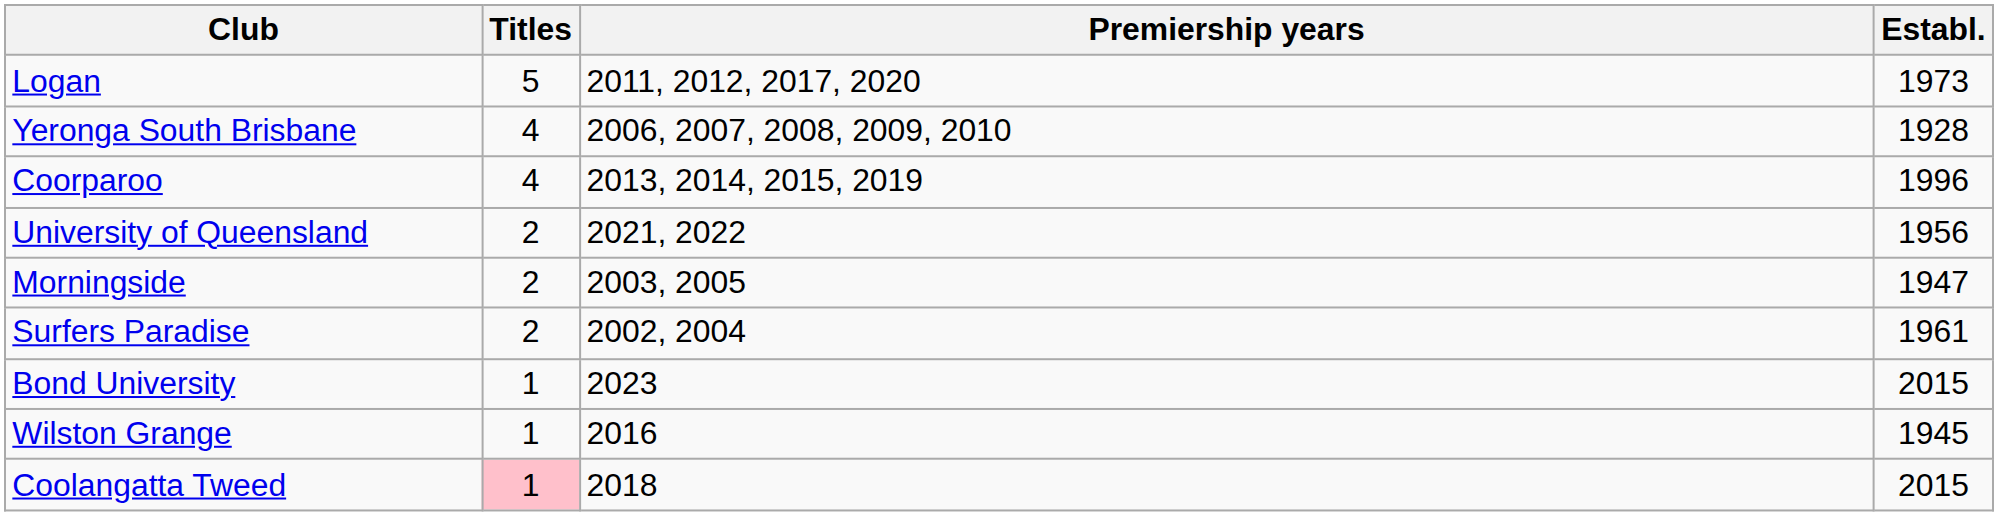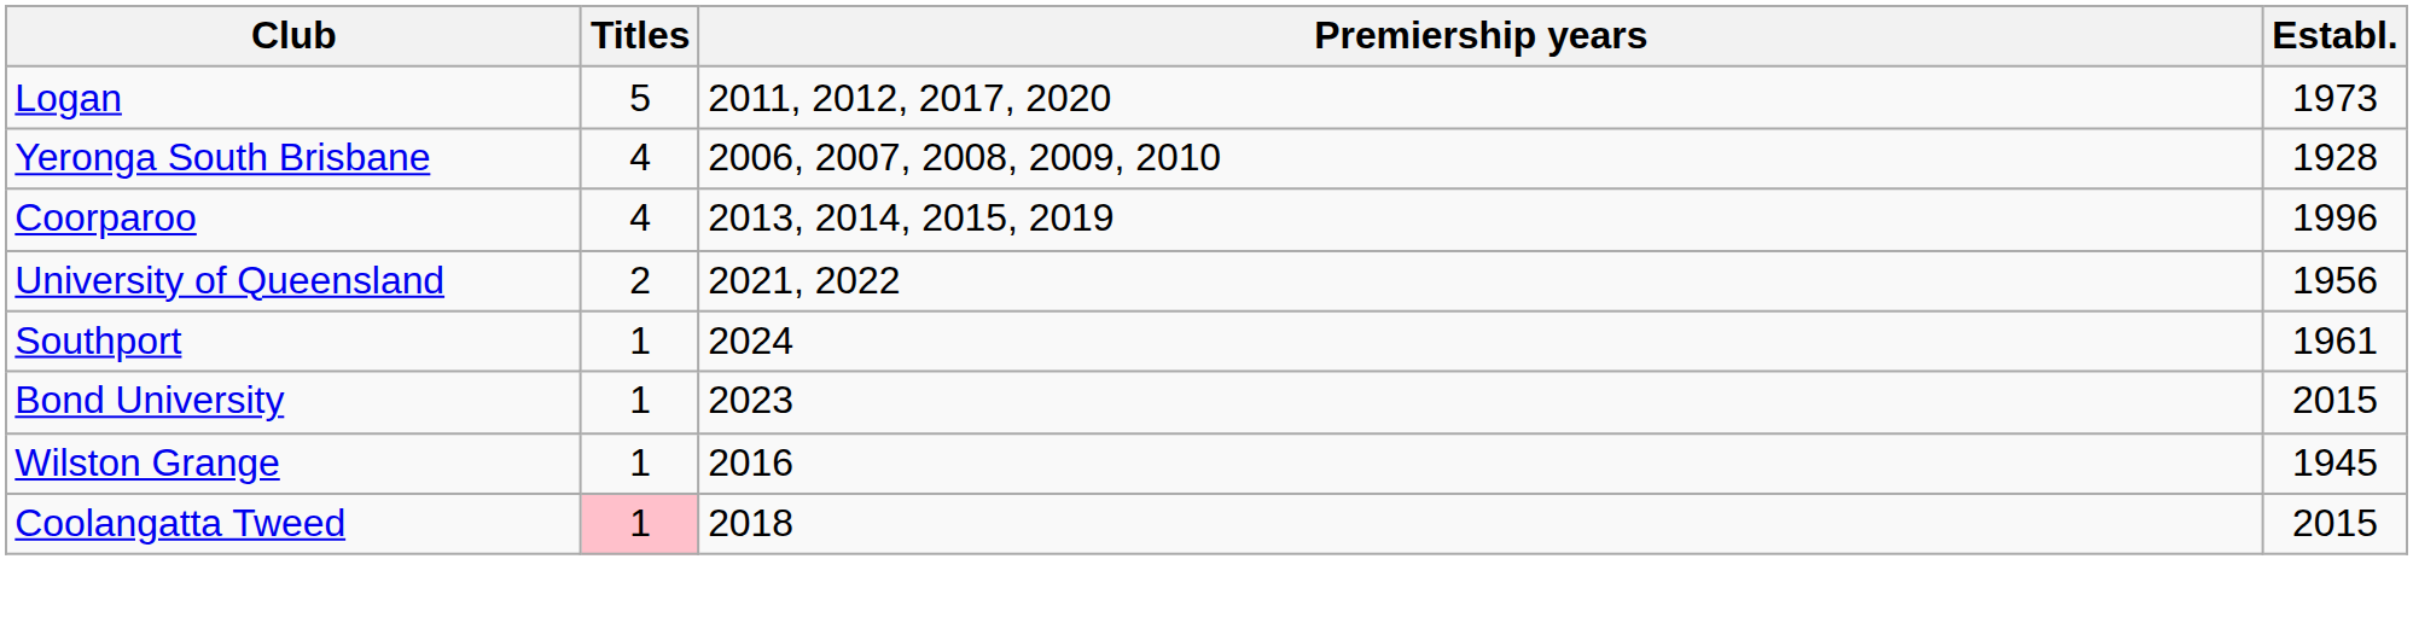- row: Morningside | 2 | 2003, 2005 | 1947
- row: Surfers Paradise | 2 | 2002, 2004 | 1961
+ row: Southport | 1 | 2024 | 1961
